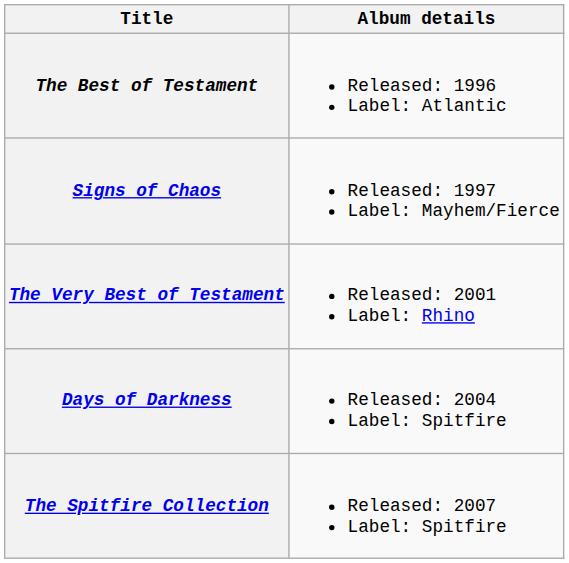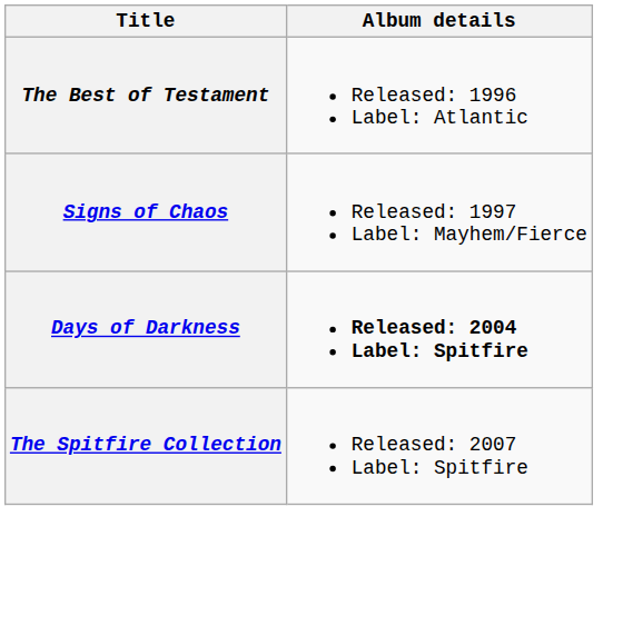- row: The Very Best of Testament | Released: 2001 Label: Rhino
Days of Darkness | Album details: normal -> bold
